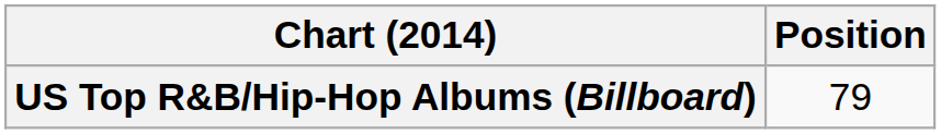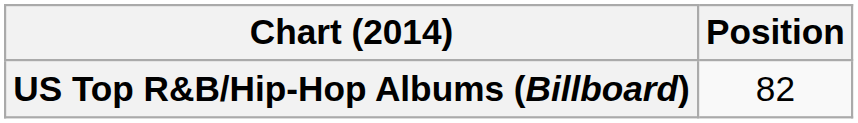US Top R&B/Hip-Hop Albums (Billboard) | Position: 79 -> 82
